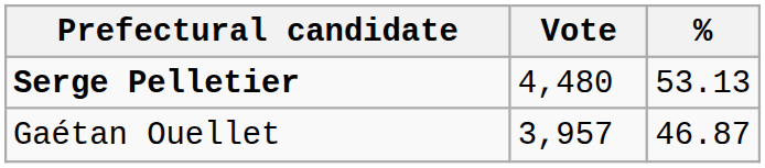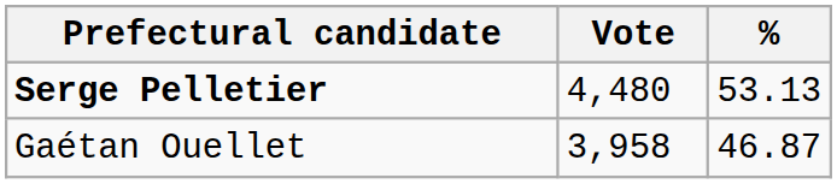Gaétan Ouellet | Vote: 3,957 -> 3,958
